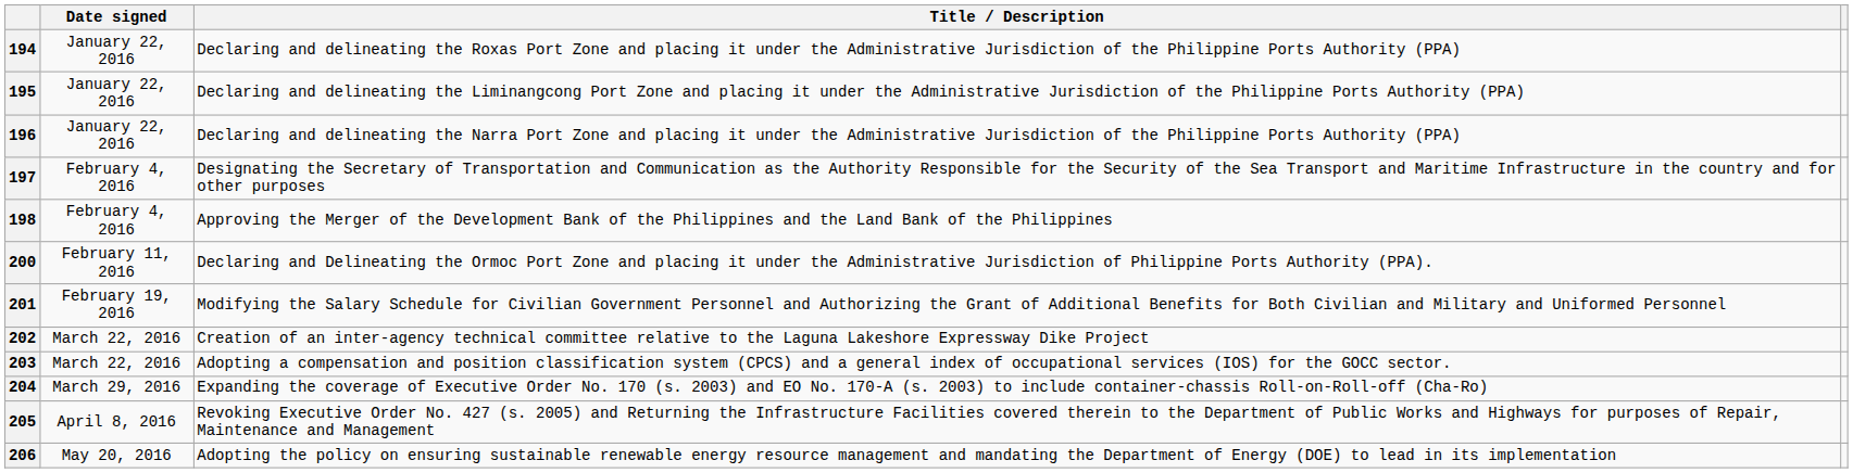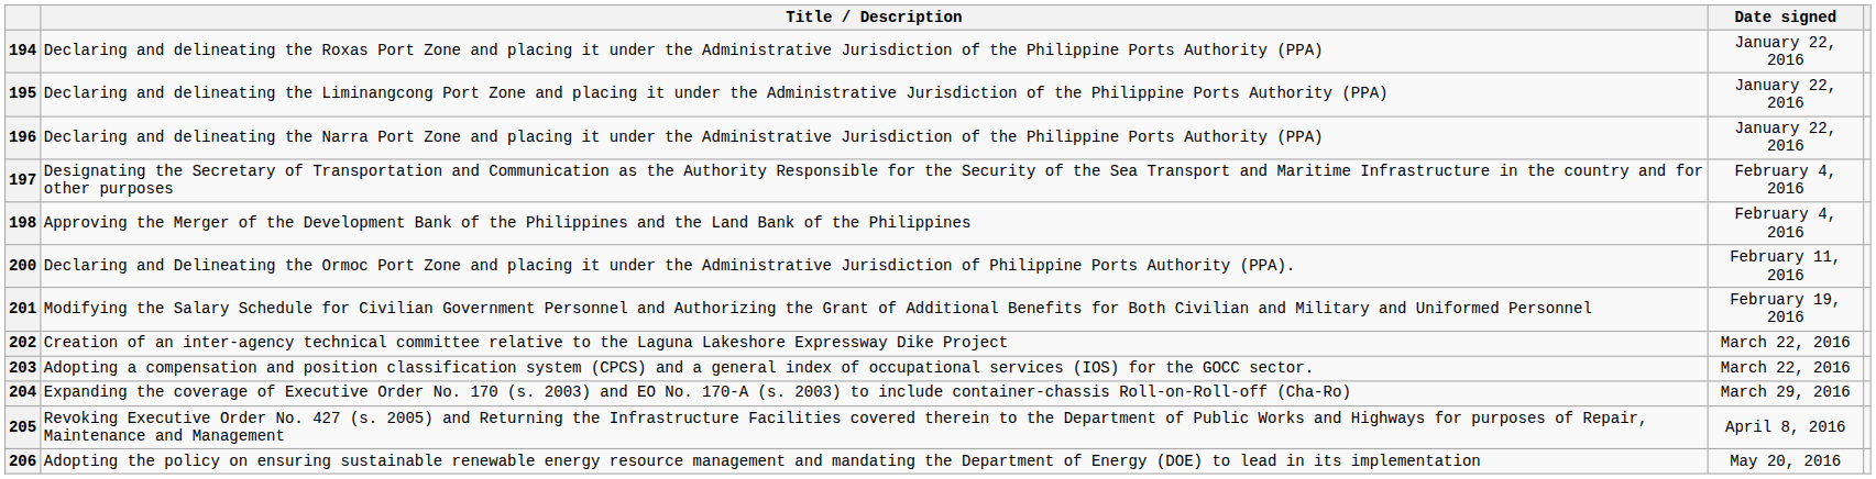columns swapped: Title / Description <-> Date signed
